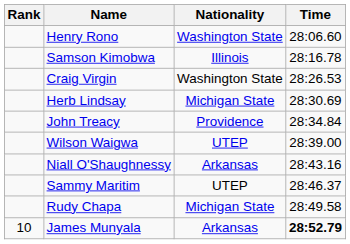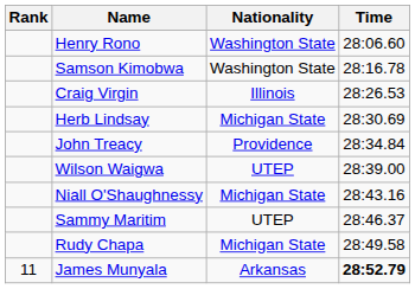Samson Kimobwa | Nationality: Illinois -> Washington State
Craig Virgin | Nationality: Washington State -> Illinois
Niall O'Shaughnessy | Nationality: Arkansas -> Michigan State
James Munyala | Rank: 10 -> 11
